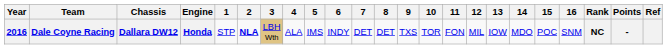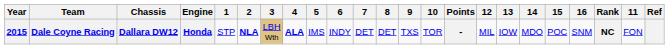columns swapped: 11 <-> Points
Dale Coyne Racing | Year: 2016 -> 2015
Dale Coyne Racing | 4: normal -> bold
